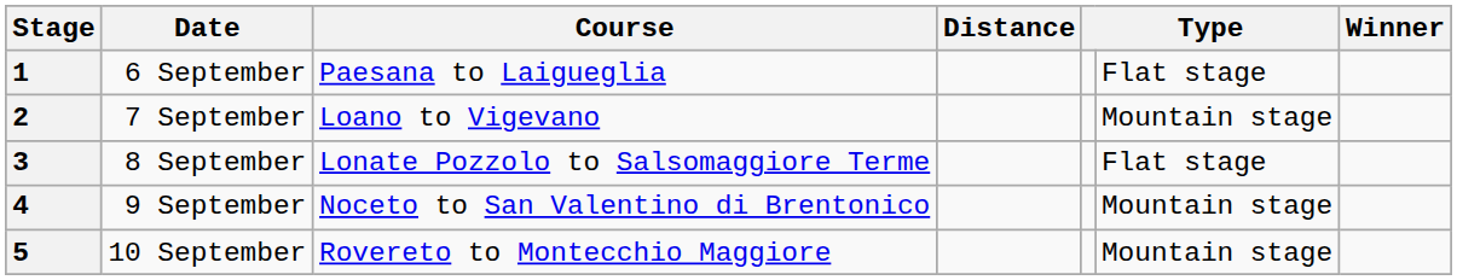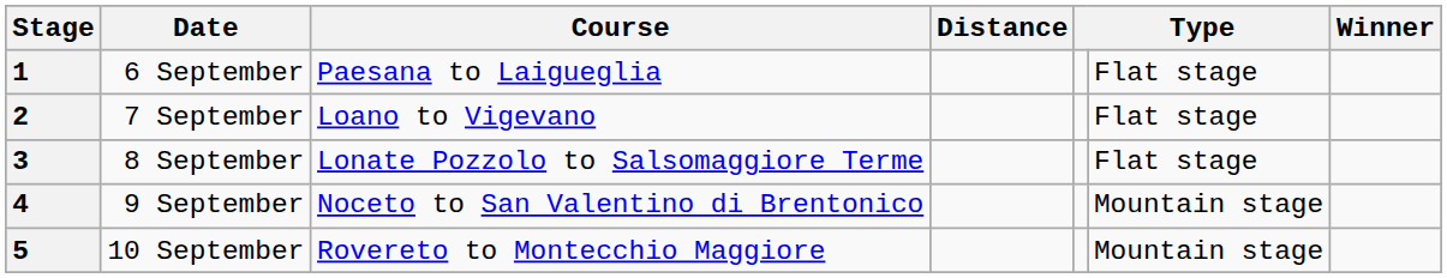2 | column 6: Mountain stage -> Flat stage
